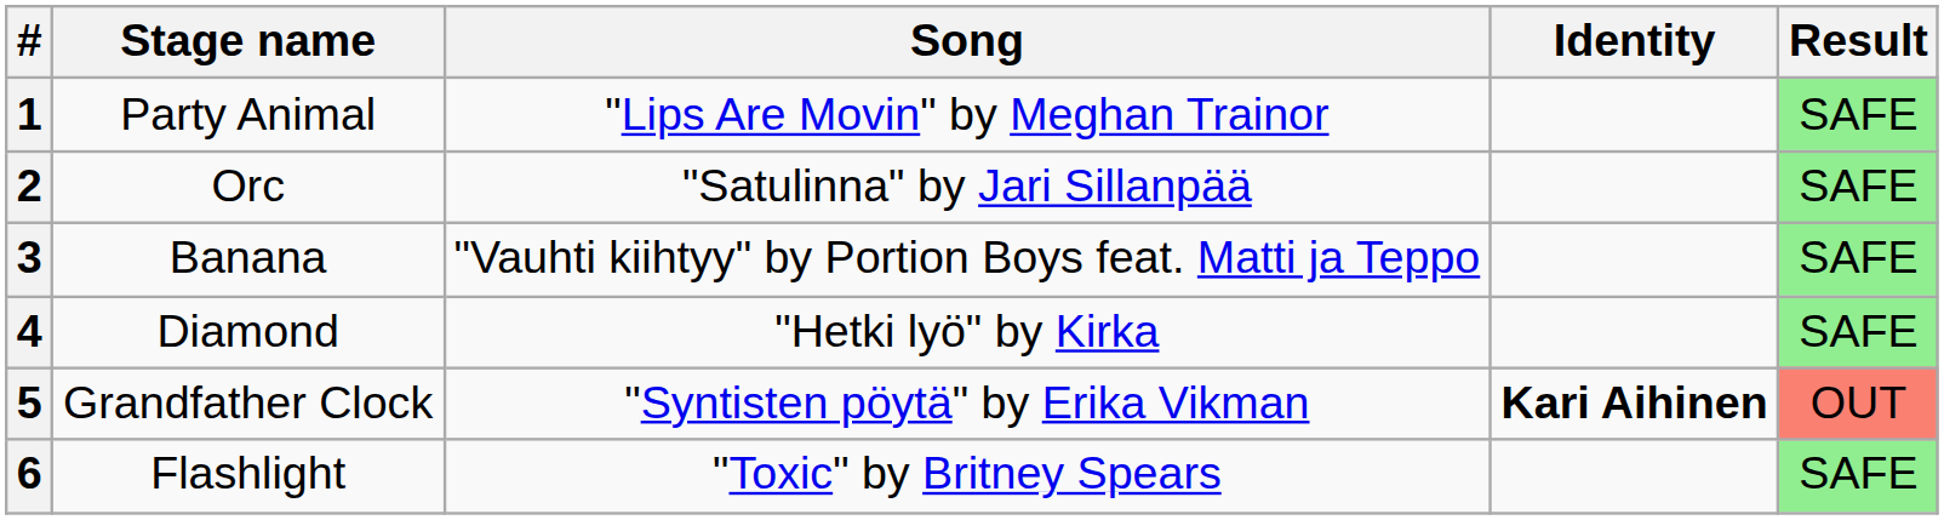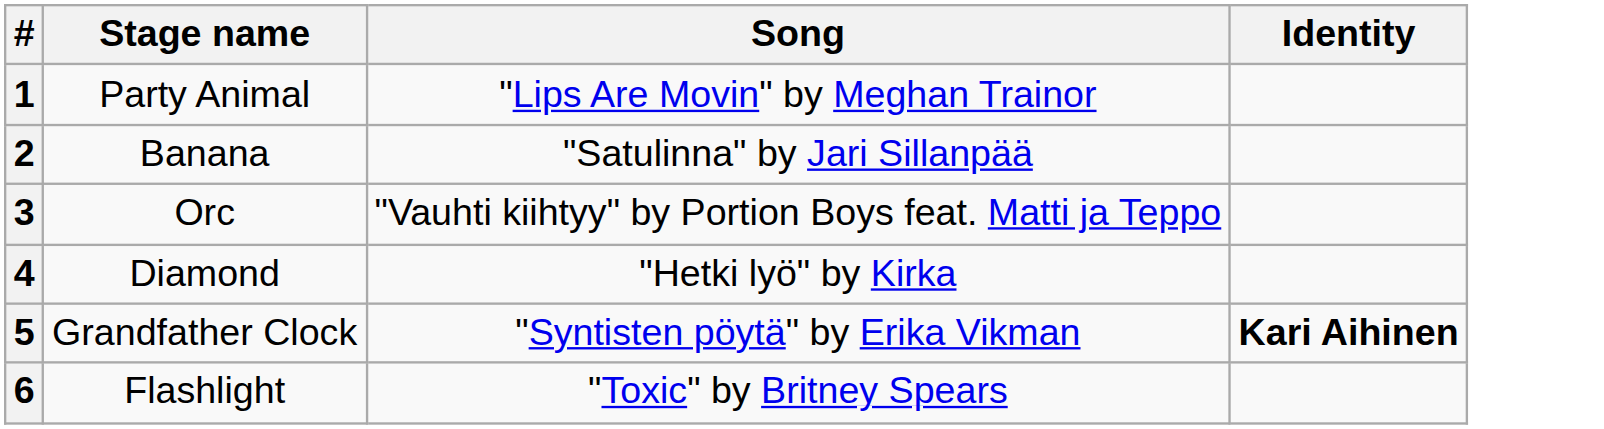- column: Result | SAFE | SAFE | SAFE | SAFE | OUT | SAFE
2 | Stage name: Orc -> Banana
3 | Stage name: Banana -> Orc
